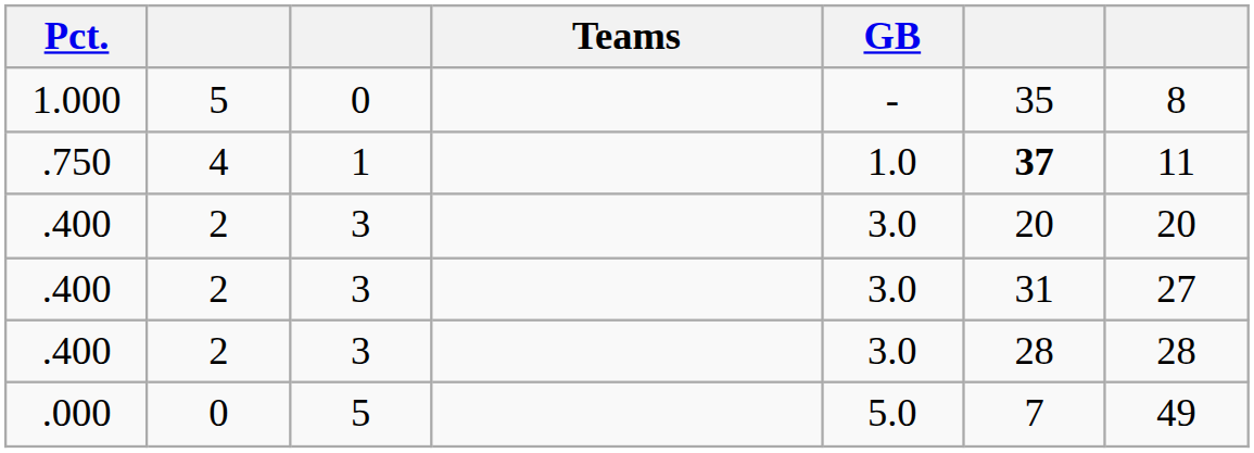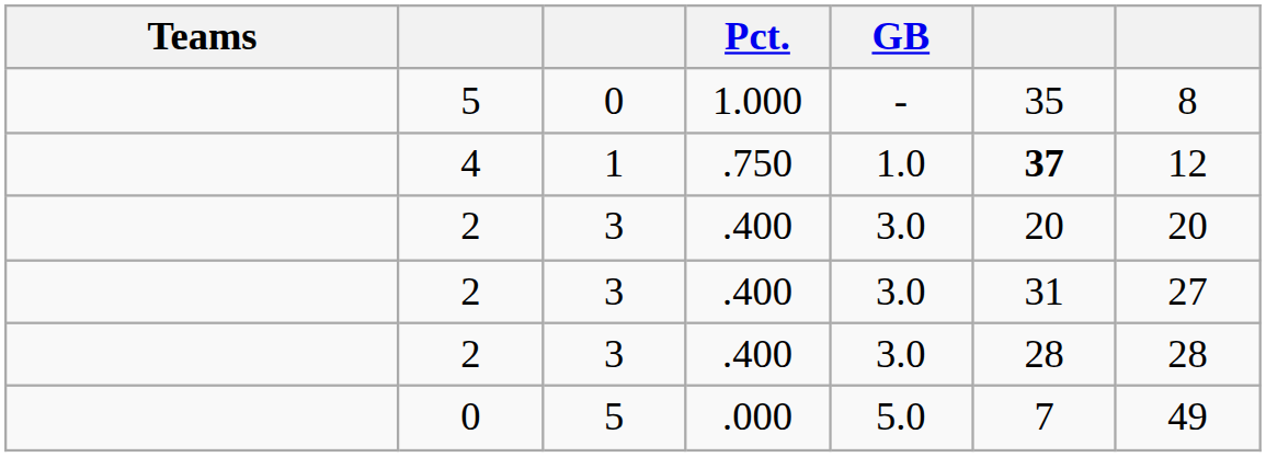columns swapped: Teams <-> Pct.
4 | column 7: 11 -> 12
